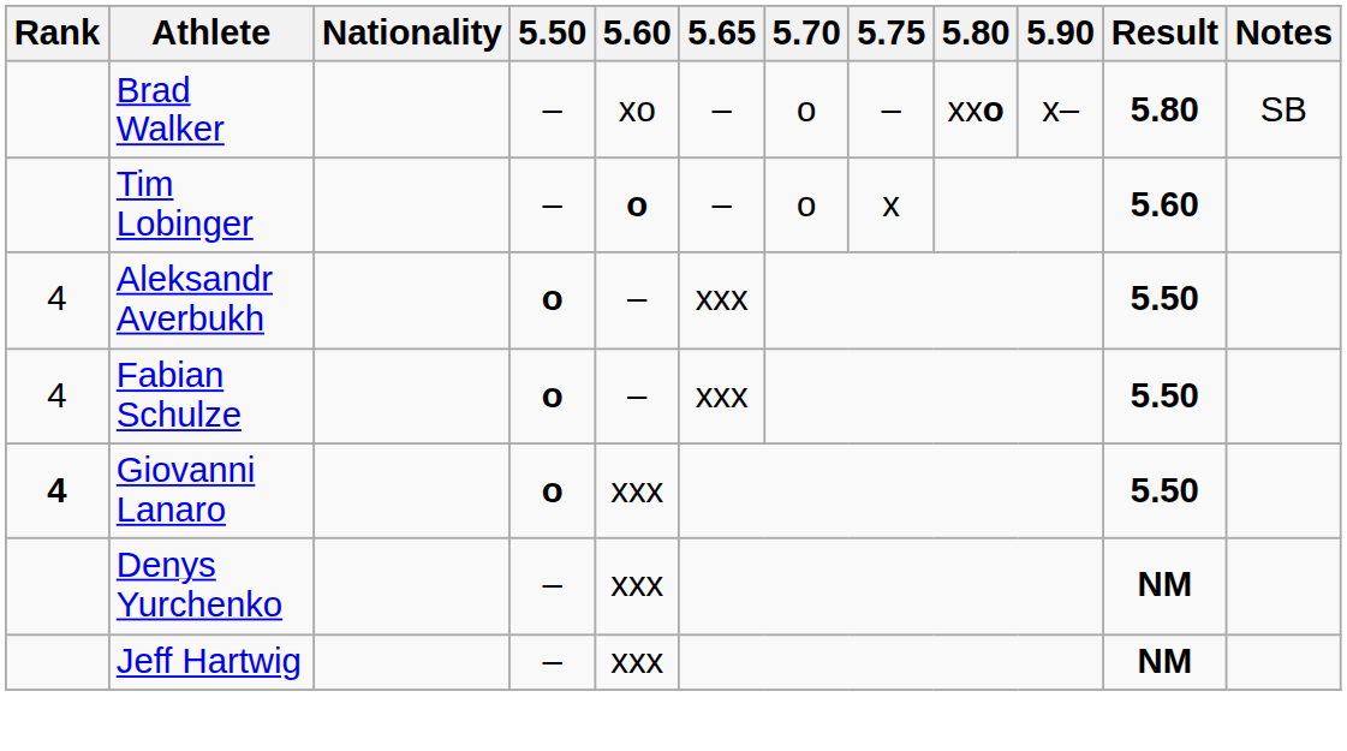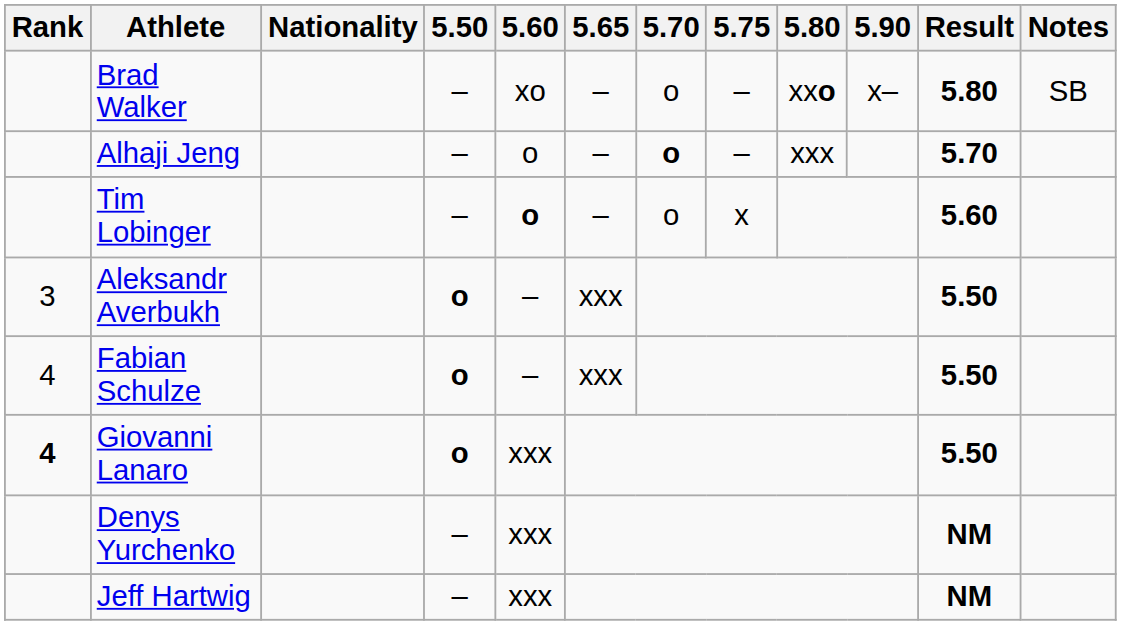+ row: Alhaji Jeng | – | o | – | o | – | xxx | 5.70
Aleksandr Averbukh | Rank: 4 -> 3
